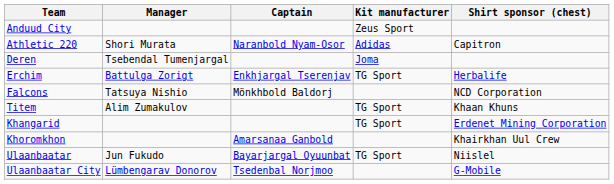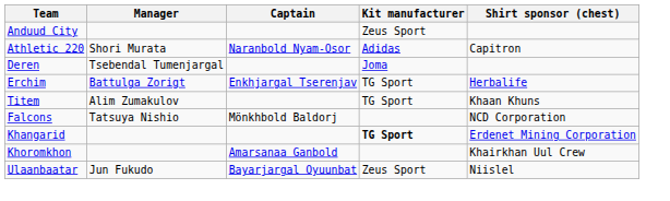rows swapped: Falcons <-> Titem
Khangarid | Kit manufacturer: normal -> bold
Ulaanbaatar | Kit manufacturer: TG Sport -> Zeus Sport
- row: Ulaanbaatar City | Lümbengarav Donorov | Tsedenbal Norjmoo | G-Mobile
